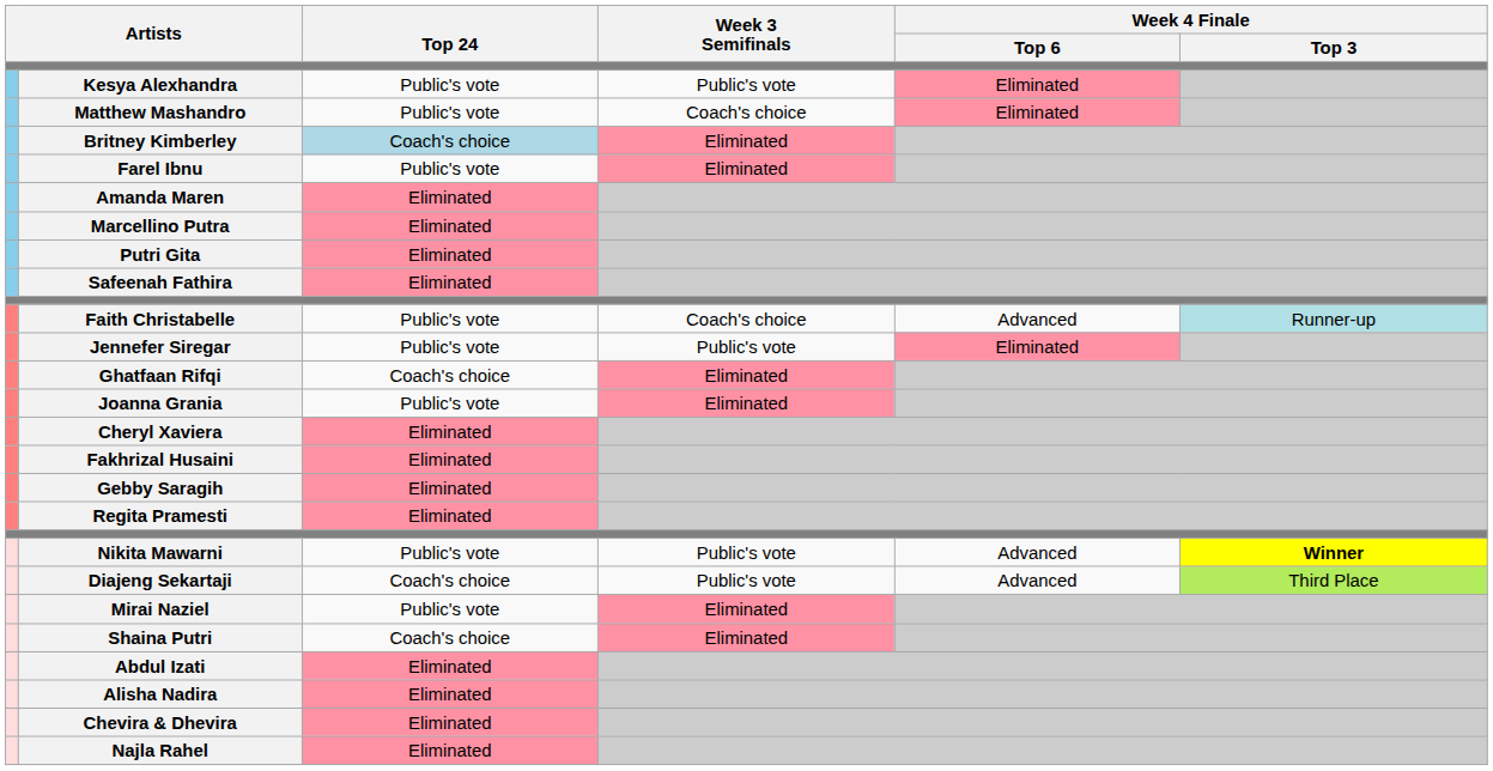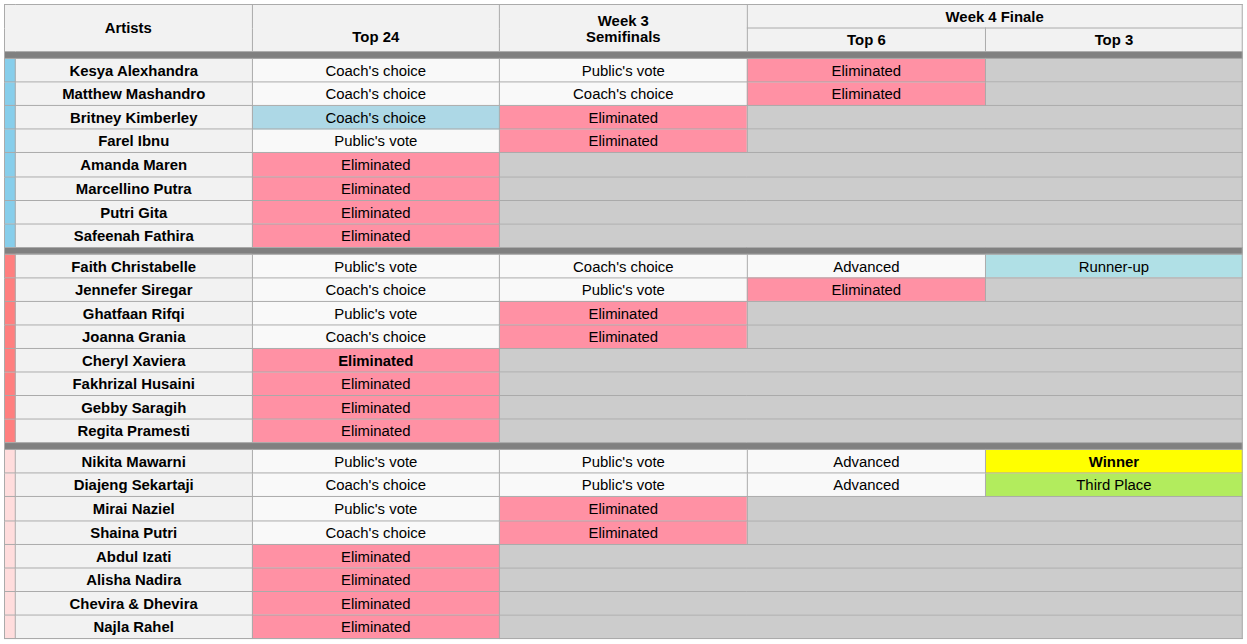Kesya Alexhandra | Top 24: Public's vote -> Coach's choice
Matthew Mashandro | Top 24: Public's vote -> Coach's choice
Jennefer Siregar | Top 24: Public's vote -> Coach's choice
Ghatfaan Rifqi | Top 24: Coach's choice -> Public's vote
Joanna Grania | Top 24: Public's vote -> Coach's choice
Cheryl Xaviera | Top 24: normal -> bold
